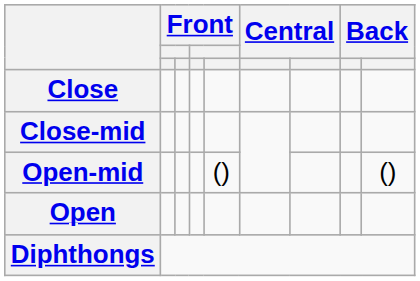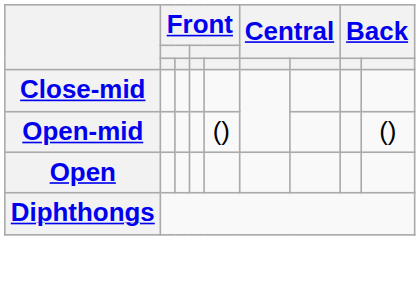- row: Close
